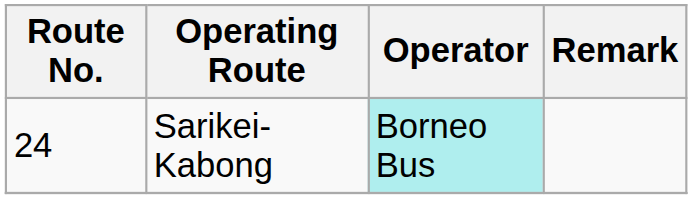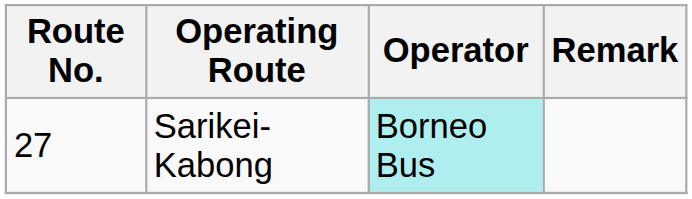Sarikei-Kabong | Route No.: 24 -> 27
